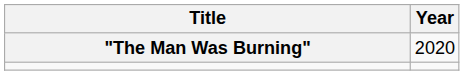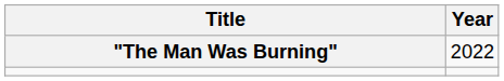"The Man Was Burning" | Year: 2020 -> 2022
